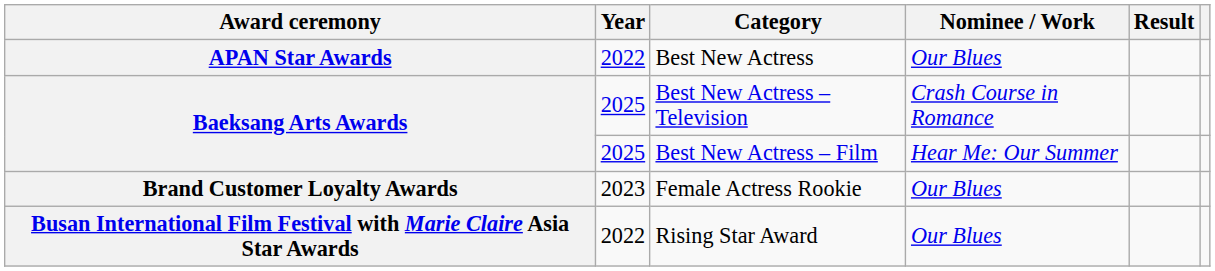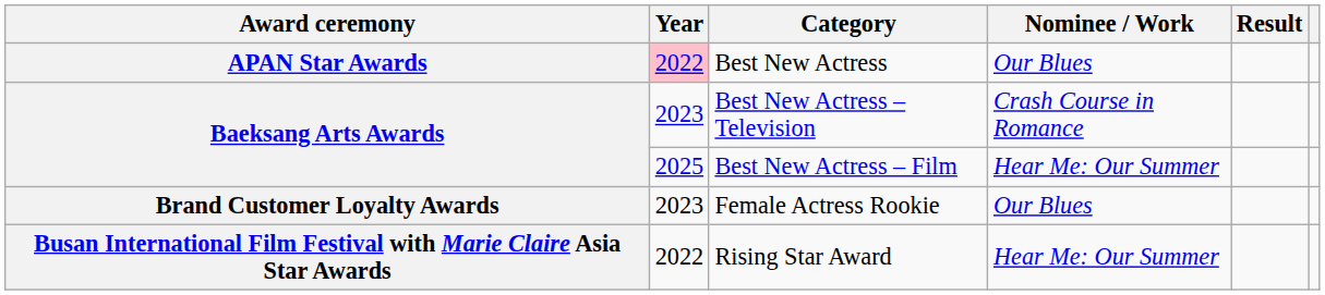Best New Actress | Year: no background -> pink background
Best New Actress – Television | Year: 2025 -> 2023
Rising Star Award | Nominee / Work: Our Blues -> Hear Me: Our Summer
